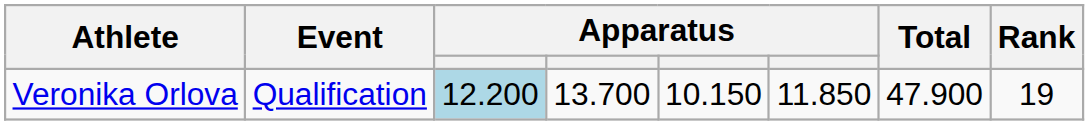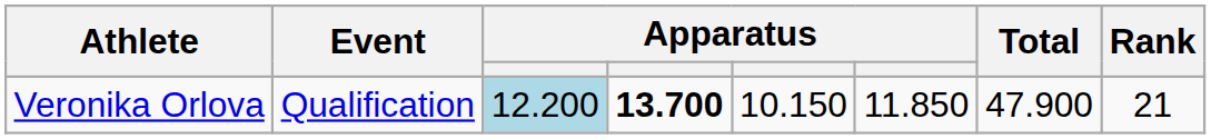Veronika Orlova | column 4: normal -> bold
Veronika Orlova | Rank: 19 -> 21
